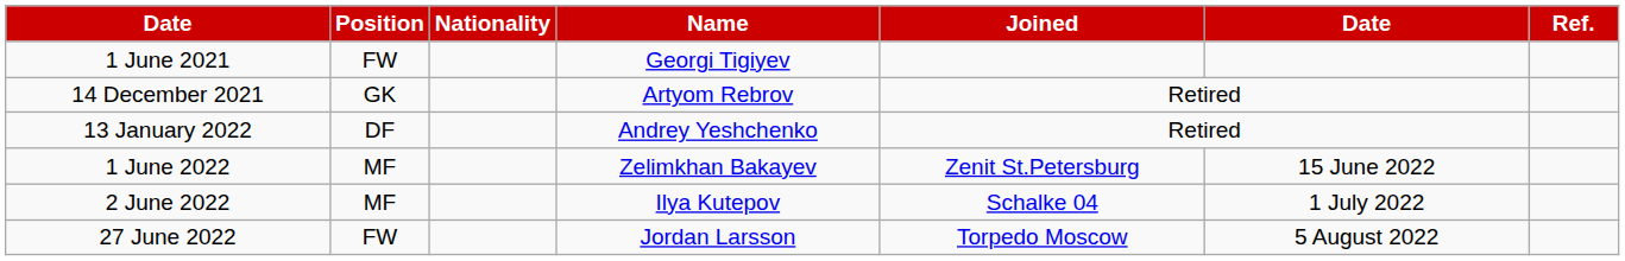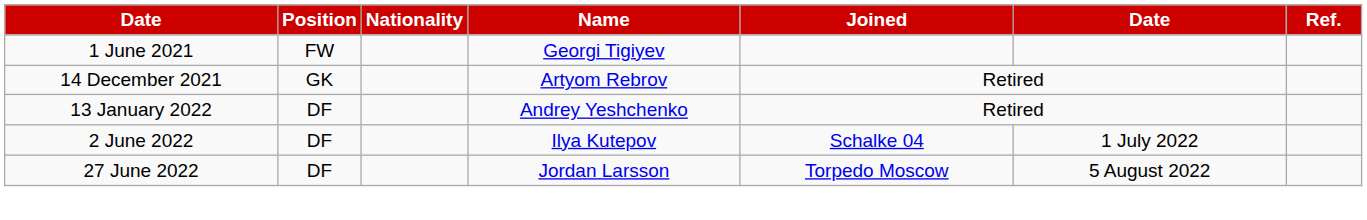- row: 1 June 2022 | MF | Zelimkhan Bakayev | Zenit St.Petersburg | 15 June 2022
2 June 2022 | Position: MF -> DF
27 June 2022 | Position: FW -> DF
